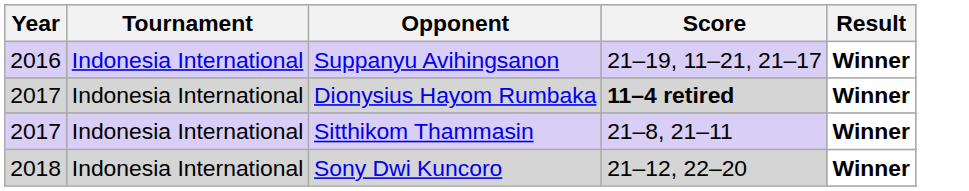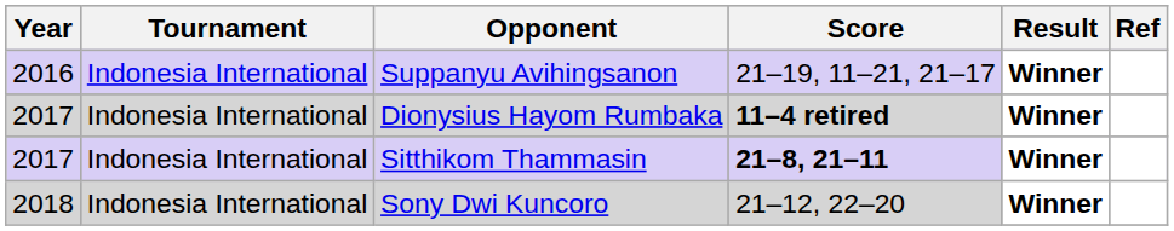+ column: Ref
Sitthikom Thammasin | Score: normal -> bold
